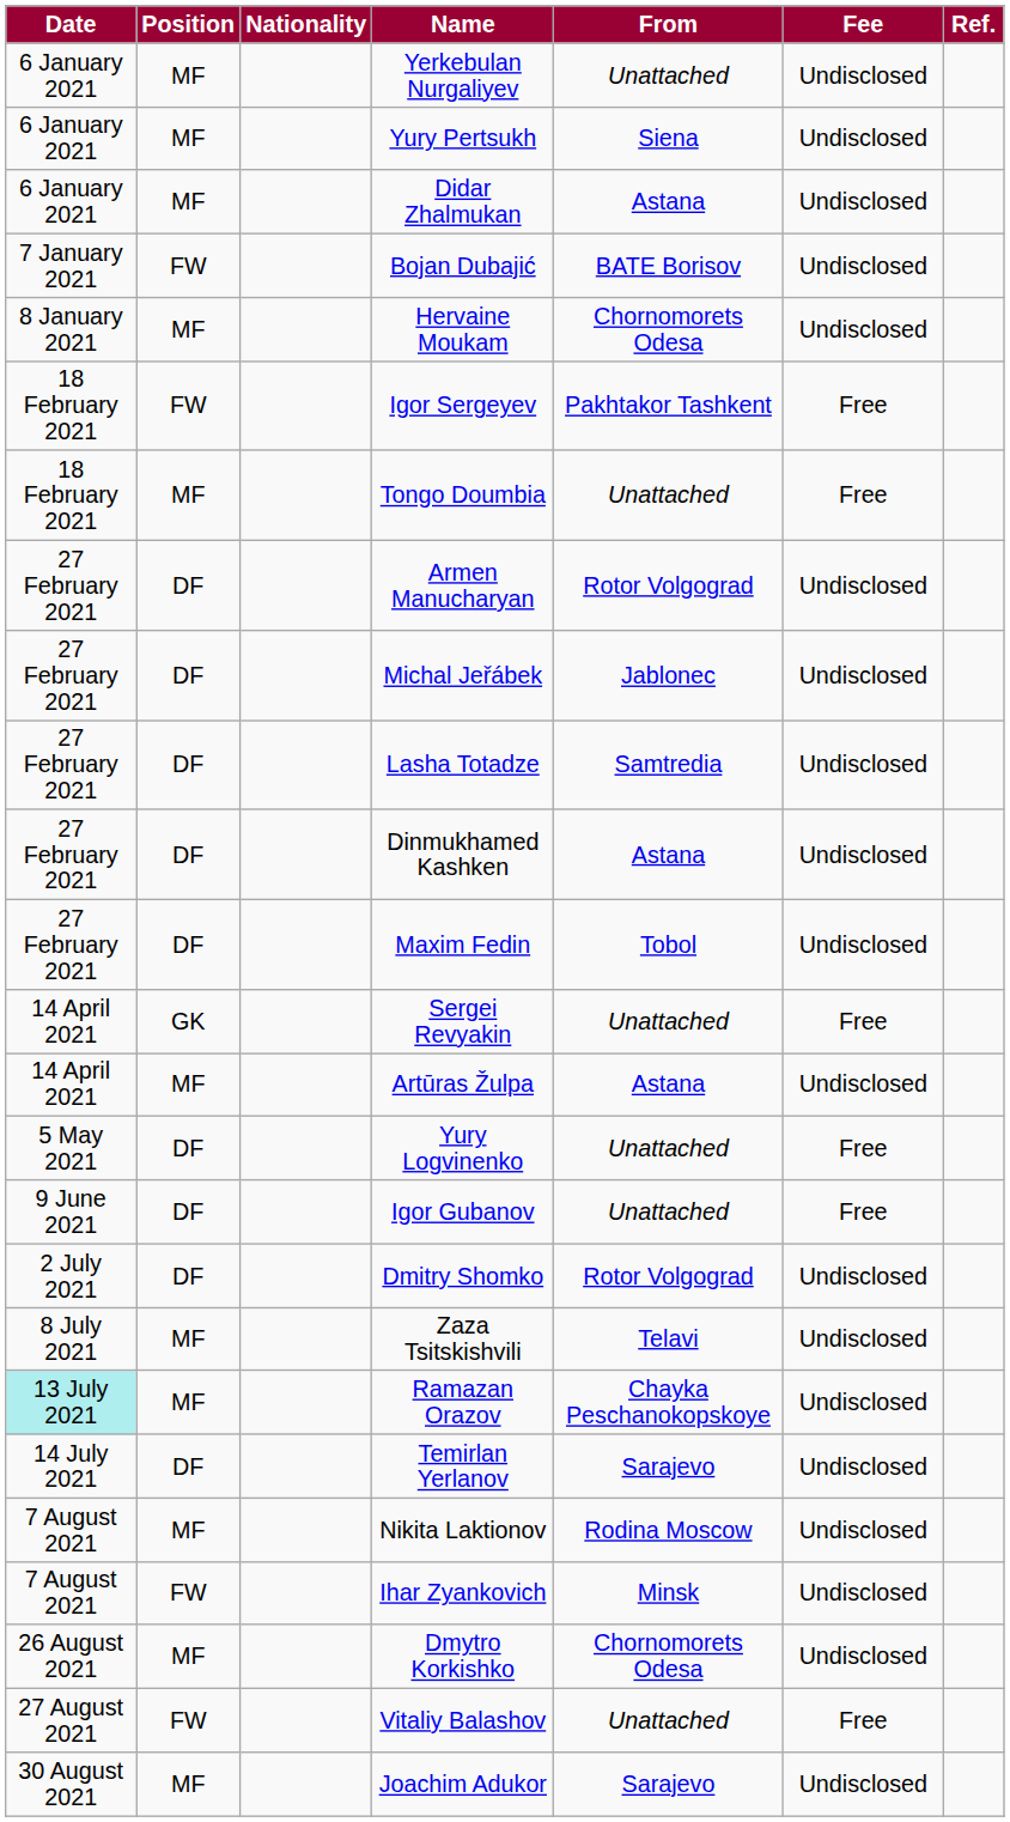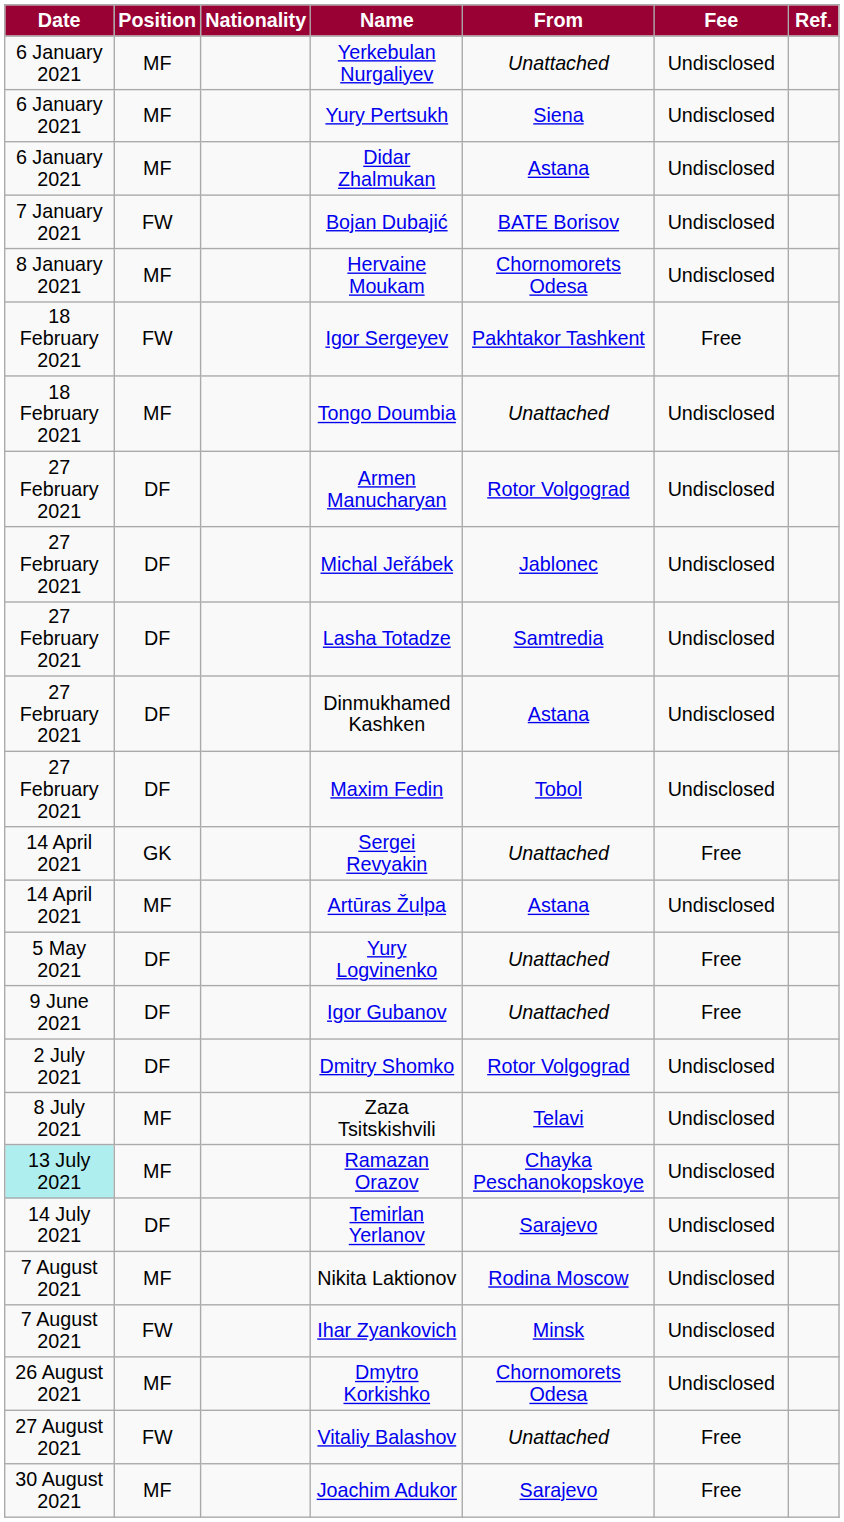Tongo Doumbia | Fee: Free -> Undisclosed
Joachim Adukor | Fee: Undisclosed -> Free
